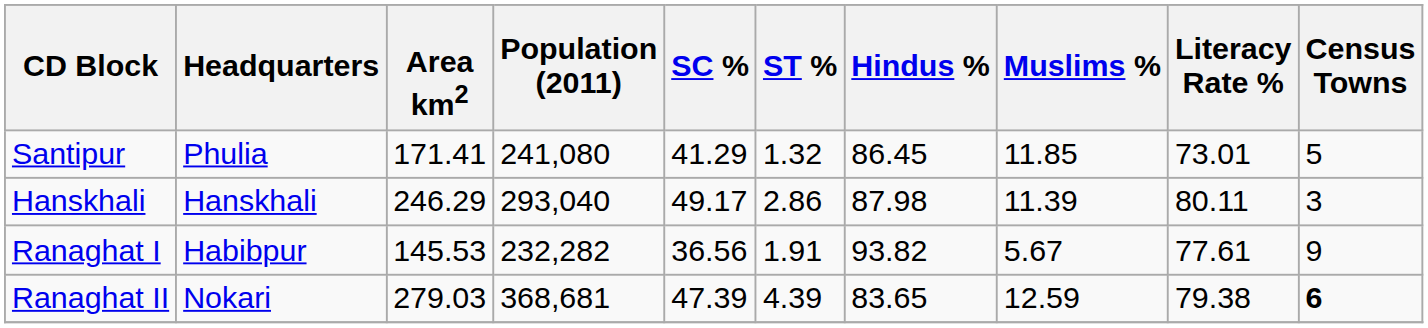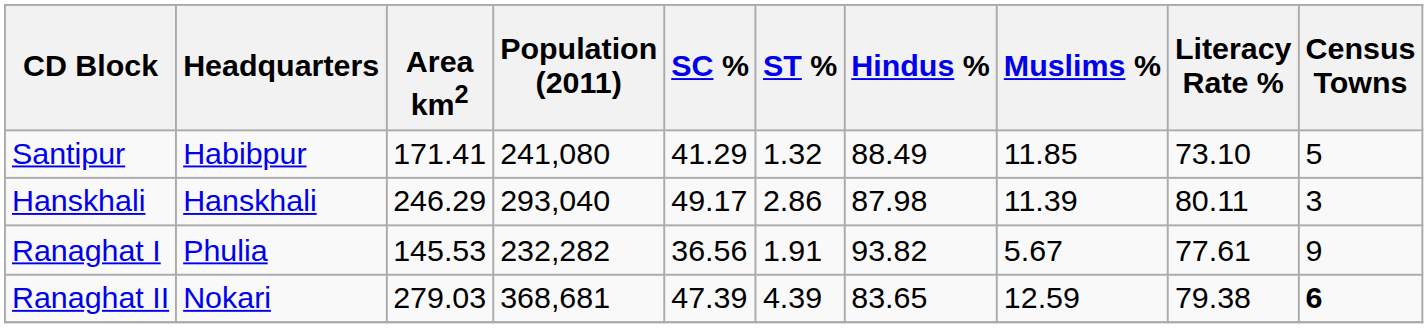Santipur | Headquarters: Phulia -> Habibpur
Santipur | Hindus %: 86.45 -> 88.49
Santipur | Literacy Rate %: 73.01 -> 73.10
Ranaghat I | Headquarters: Habibpur -> Phulia
